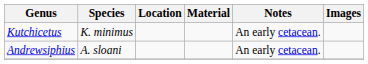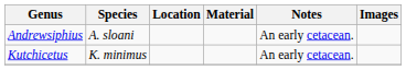rows swapped: Andrewsiphius <-> Kutchicetus
